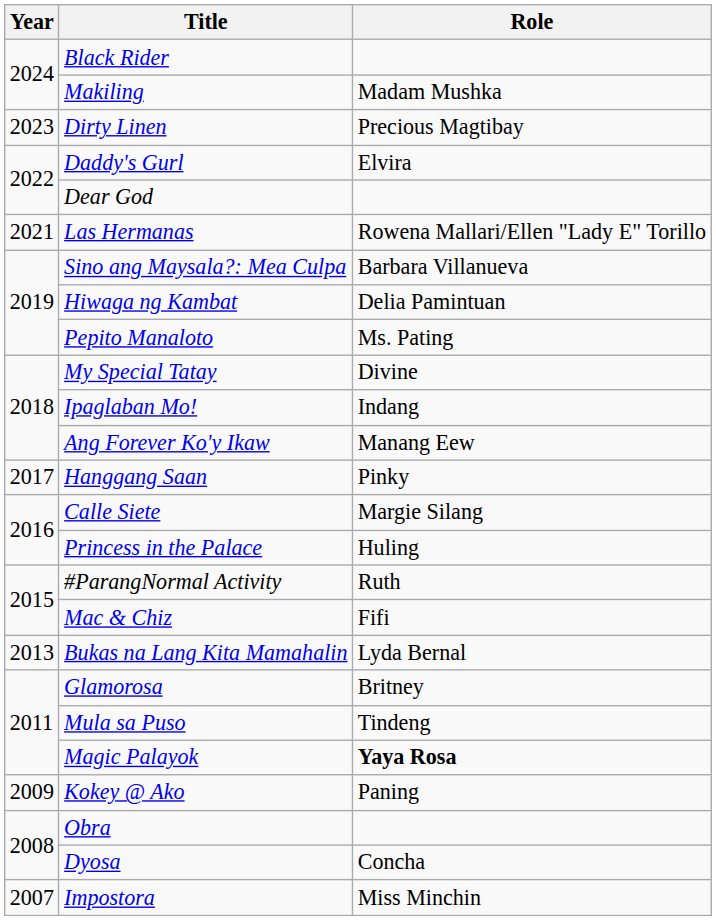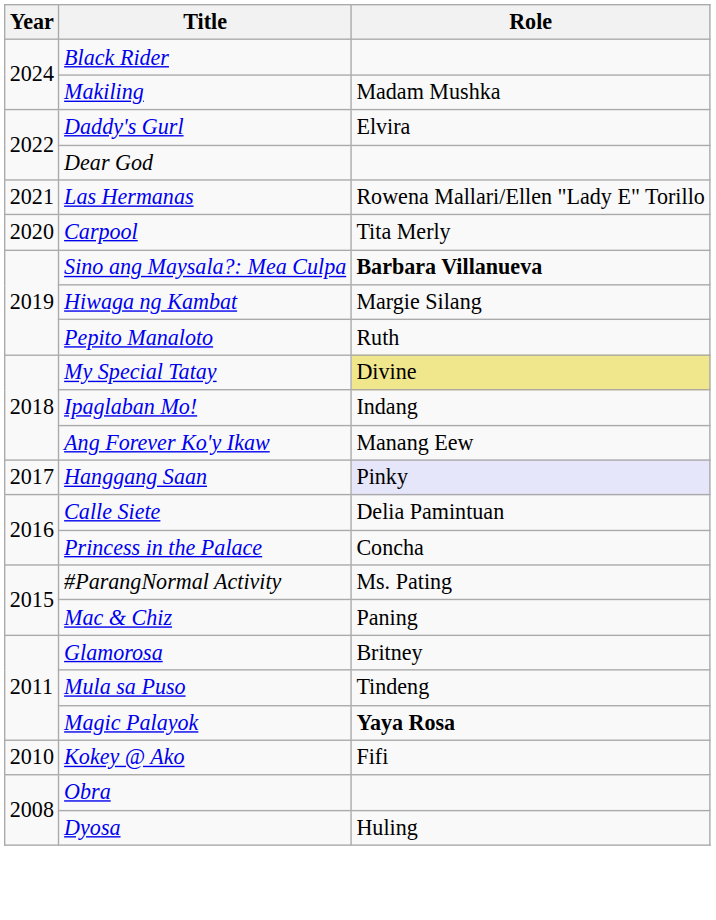- row: 2023 | Dirty Linen | Precious Magtibay
+ row: 2020 | Carpool | Tita Merly
Sino ang Maysala?: Mea Culpa | Role: normal -> bold
Hiwaga ng Kambat | Role: Delia Pamintuan -> Margie Silang
Pepito Manaloto | Role: Ms. Pating -> Ruth
My Special Tatay | Role: no background -> khaki background
Hanggang Saan | Role: no background -> lavender background
Calle Siete | Role: Margie Silang -> Delia Pamintuan
Princess in the Palace | Role: Huling -> Concha
#ParangNormal Activity | Role: Ruth -> Ms. Pating
Mac & Chiz | Role: Fifi -> Paning
- row: 2013 | Bukas na Lang Kita Mamahalin | Lyda Bernal
Kokey @ Ako | Year: 2009 -> 2010
Kokey @ Ako | Role: Paning -> Fifi
Dyosa | Role: Concha -> Huling
- row: 2007 | Impostora | Miss Minchin
